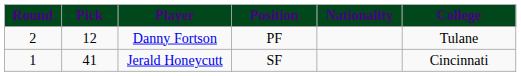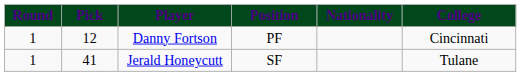Danny Fortson | Round: 2 -> 1
Danny Fortson | College: Tulane -> Cincinnati
Jerald Honeycutt | College: Cincinnati -> Tulane
